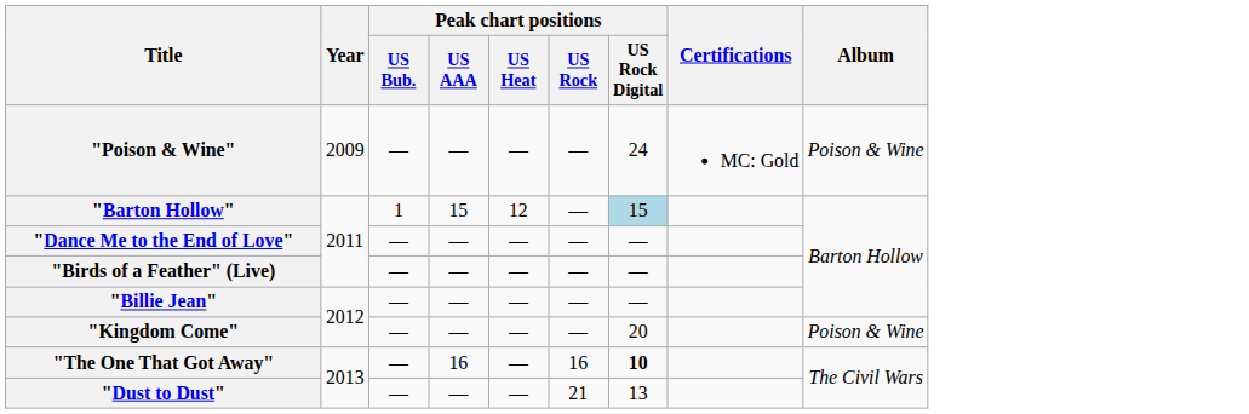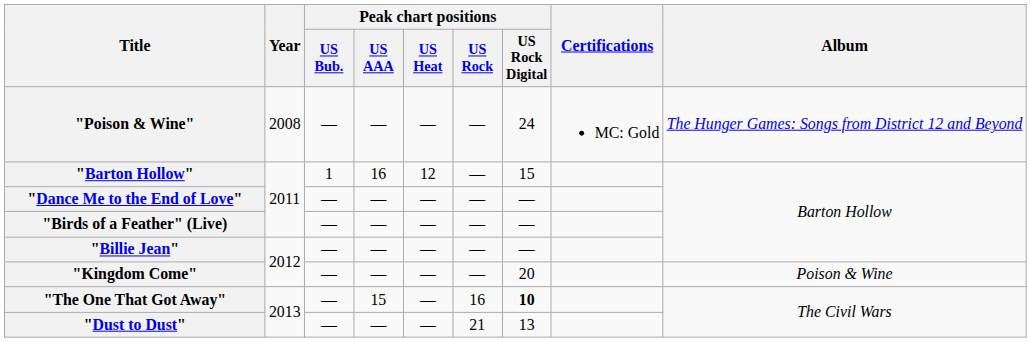"Poison & Wine" | Year: 2009 -> 2008
"Poison & Wine" | Album: Poison & Wine -> The Hunger Games: Songs from District 12 and Beyond
"Barton Hollow" | Peak chart positions / US AAA: 15 -> 16
"Barton Hollow" | Peak chart positions / US Rock Digital: lightblue background -> no background
"The One That Got Away" | Peak chart positions / US AAA: 16 -> 15
